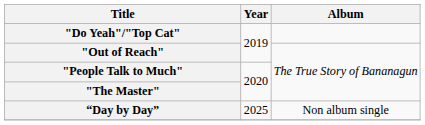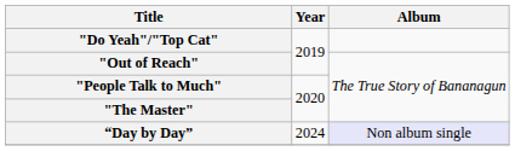“Day by Day” | Year: 2025 -> 2024
“Day by Day” | Album: no background -> lavender background
